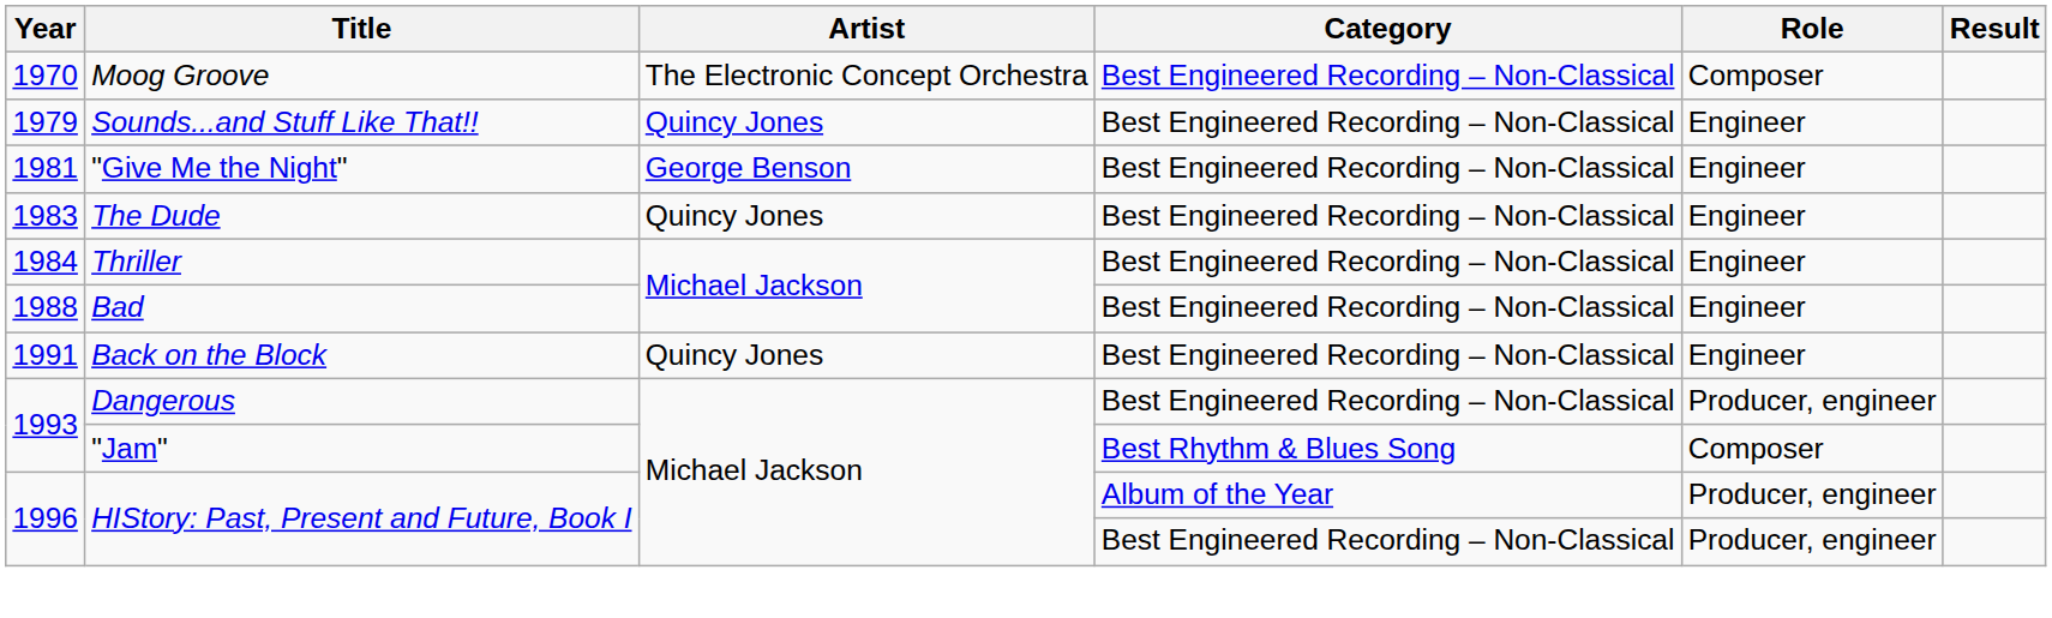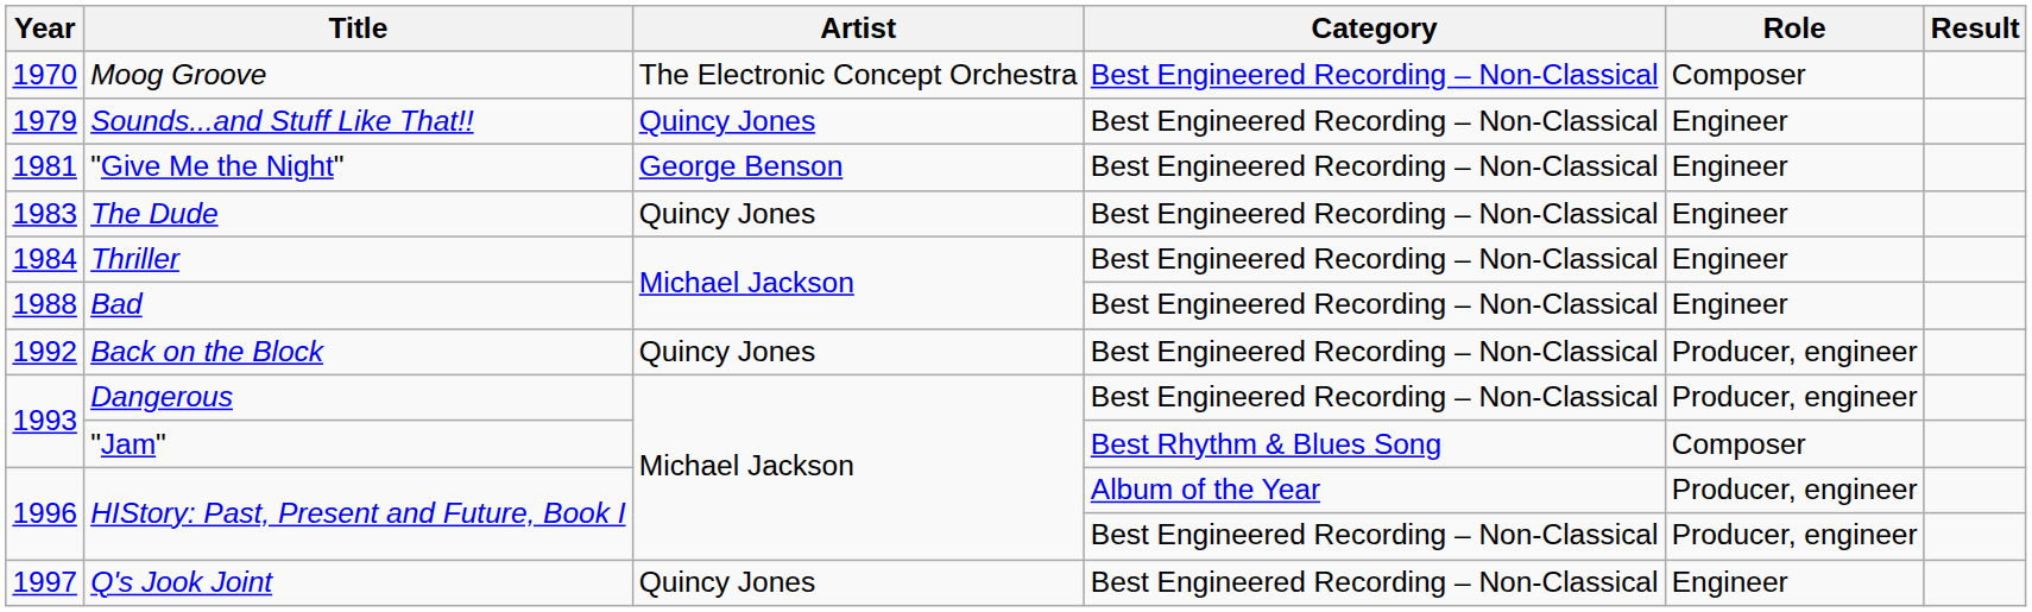Back on the Block | Year: 1991 -> 1992
Back on the Block | Role: Engineer -> Producer, engineer
+ row: 1997 | Q's Jook Joint | Quincy Jones | Best Engineered Recording – Non-Classical | Engineer
